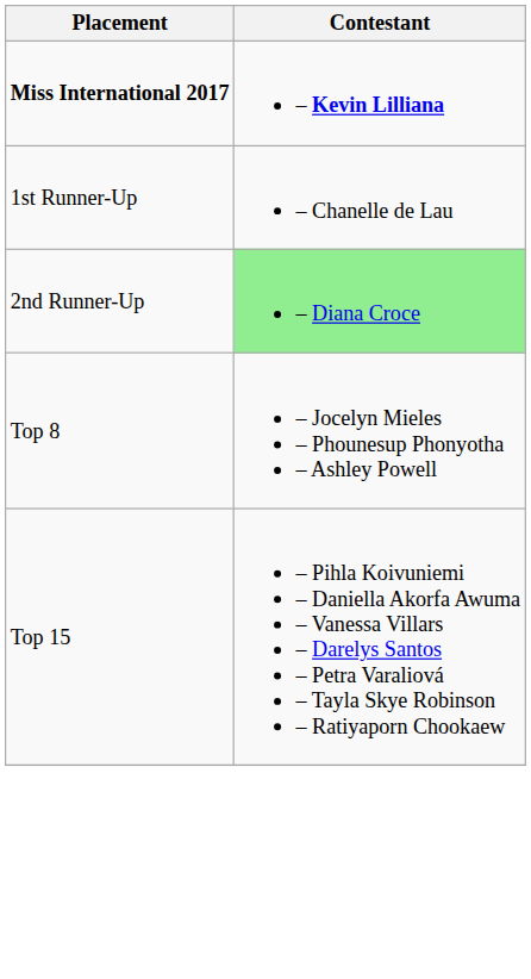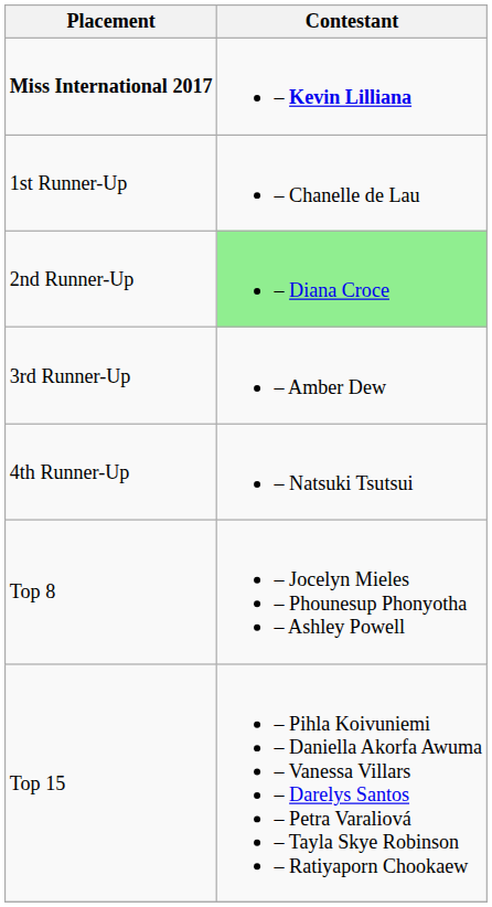+ row: 3rd Runner-Up | – Amber Dew
+ row: 4th Runner-Up | – Natsuki Tsutsui
